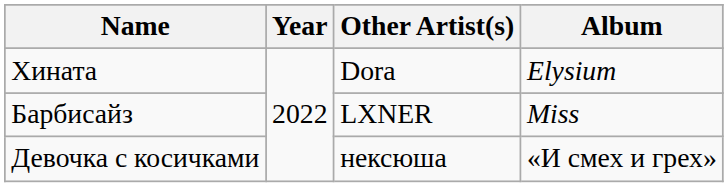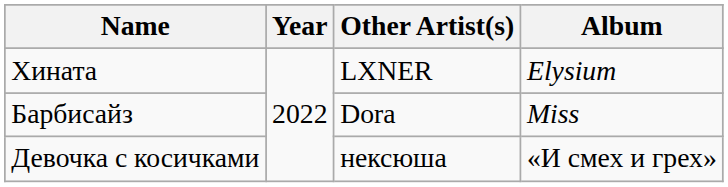Хината | Other Artist(s): Dora -> LXNER
Барбисайз | Other Artist(s): LXNER -> Dora
